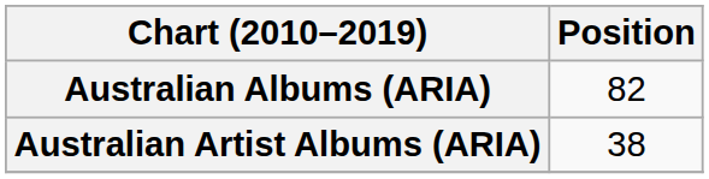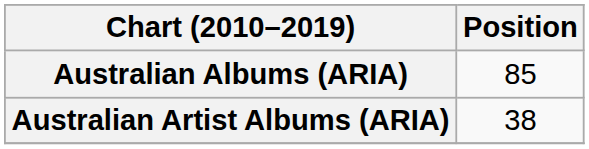Australian Albums (ARIA) | Position: 82 -> 85
